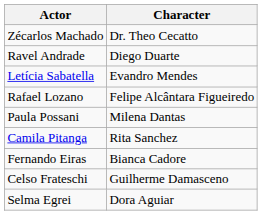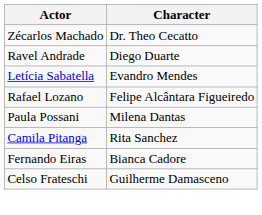- row: Selma Egrei | Dora Aguiar
